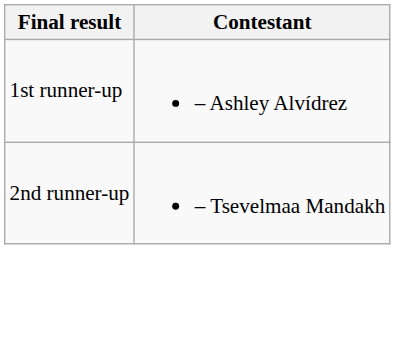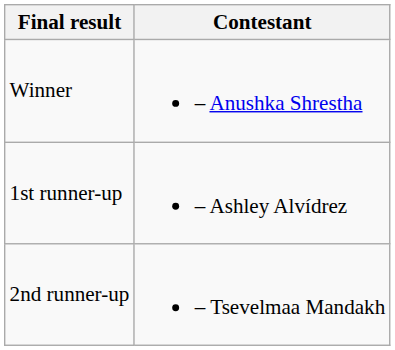+ row: Winner | – Anushka Shrestha
